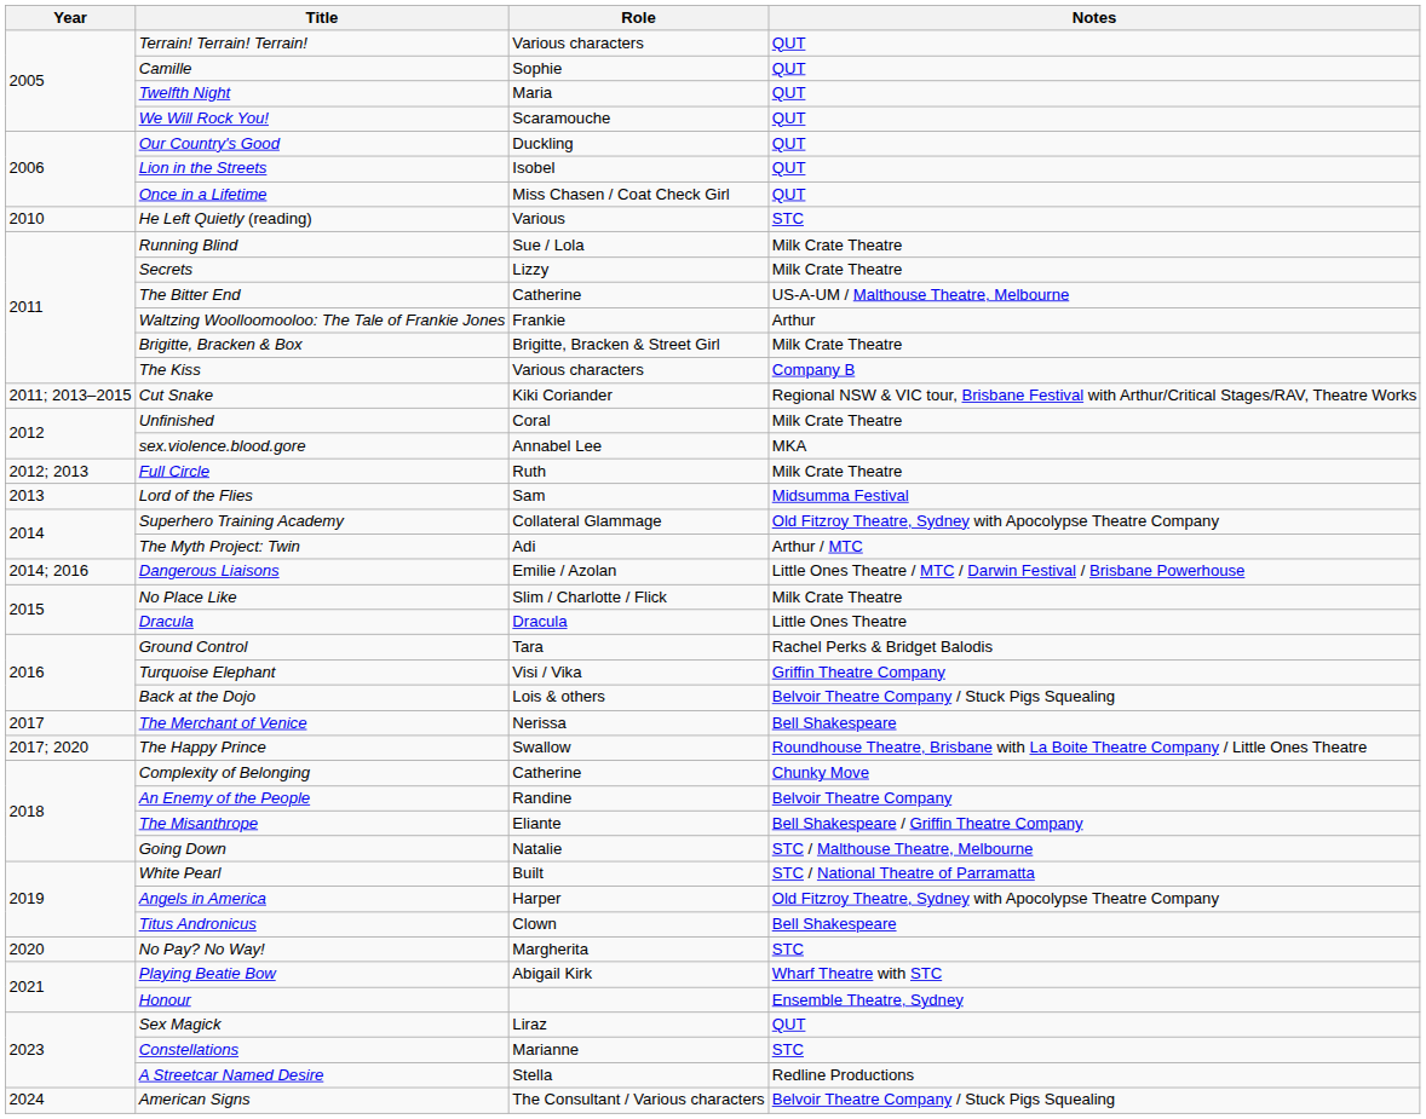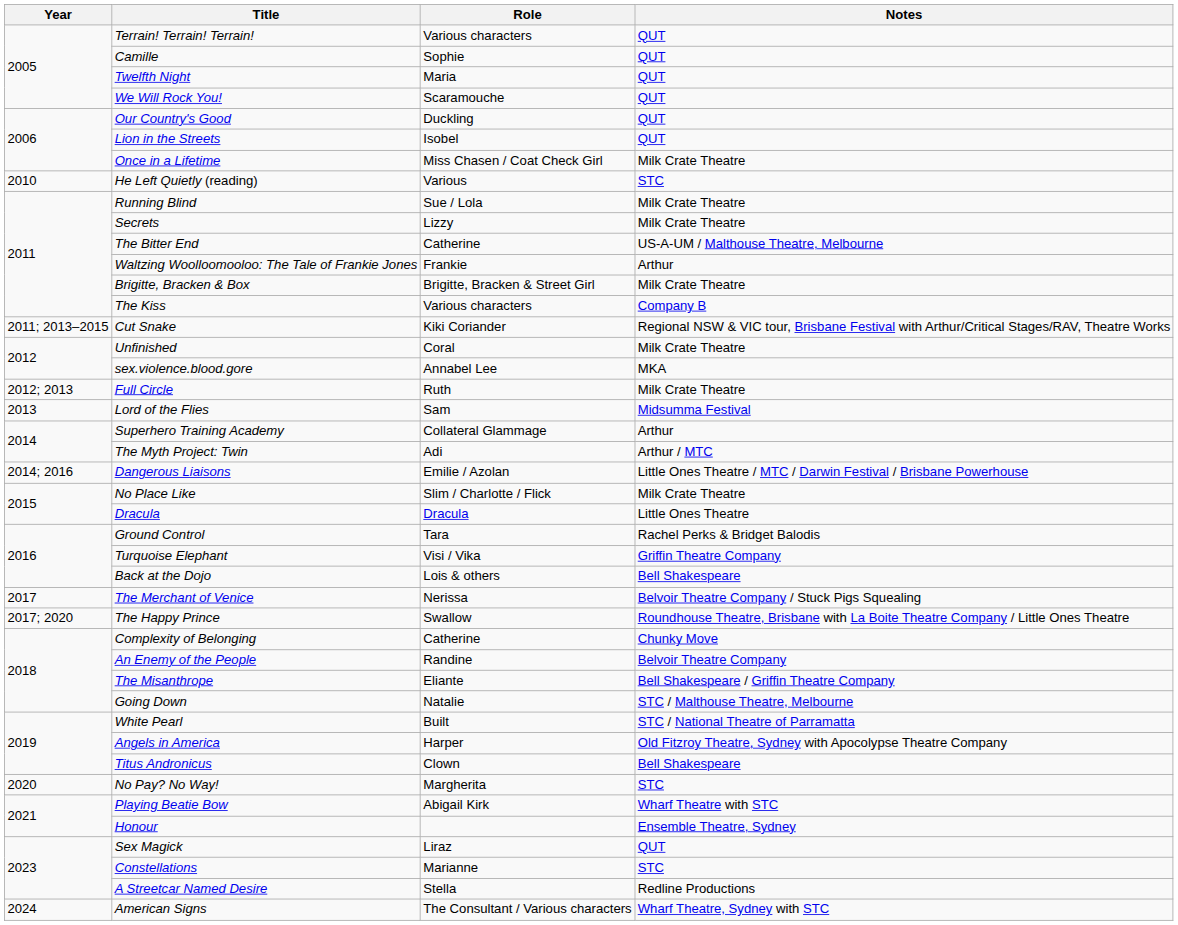Once in a Lifetime | Notes: QUT -> Milk Crate Theatre
Superhero Training Academy | Notes: Old Fitzroy Theatre, Sydney with Apocolypse Theatre Company -> Arthur
Back at the Dojo | Notes: Belvoir Theatre Company / Stuck Pigs Squealing -> Bell Shakespeare
The Merchant of Venice | Notes: Bell Shakespeare -> Belvoir Theatre Company / Stuck Pigs Squealing
American Signs | Notes: Belvoir Theatre Company / Stuck Pigs Squealing -> Wharf Theatre, Sydney with STC
